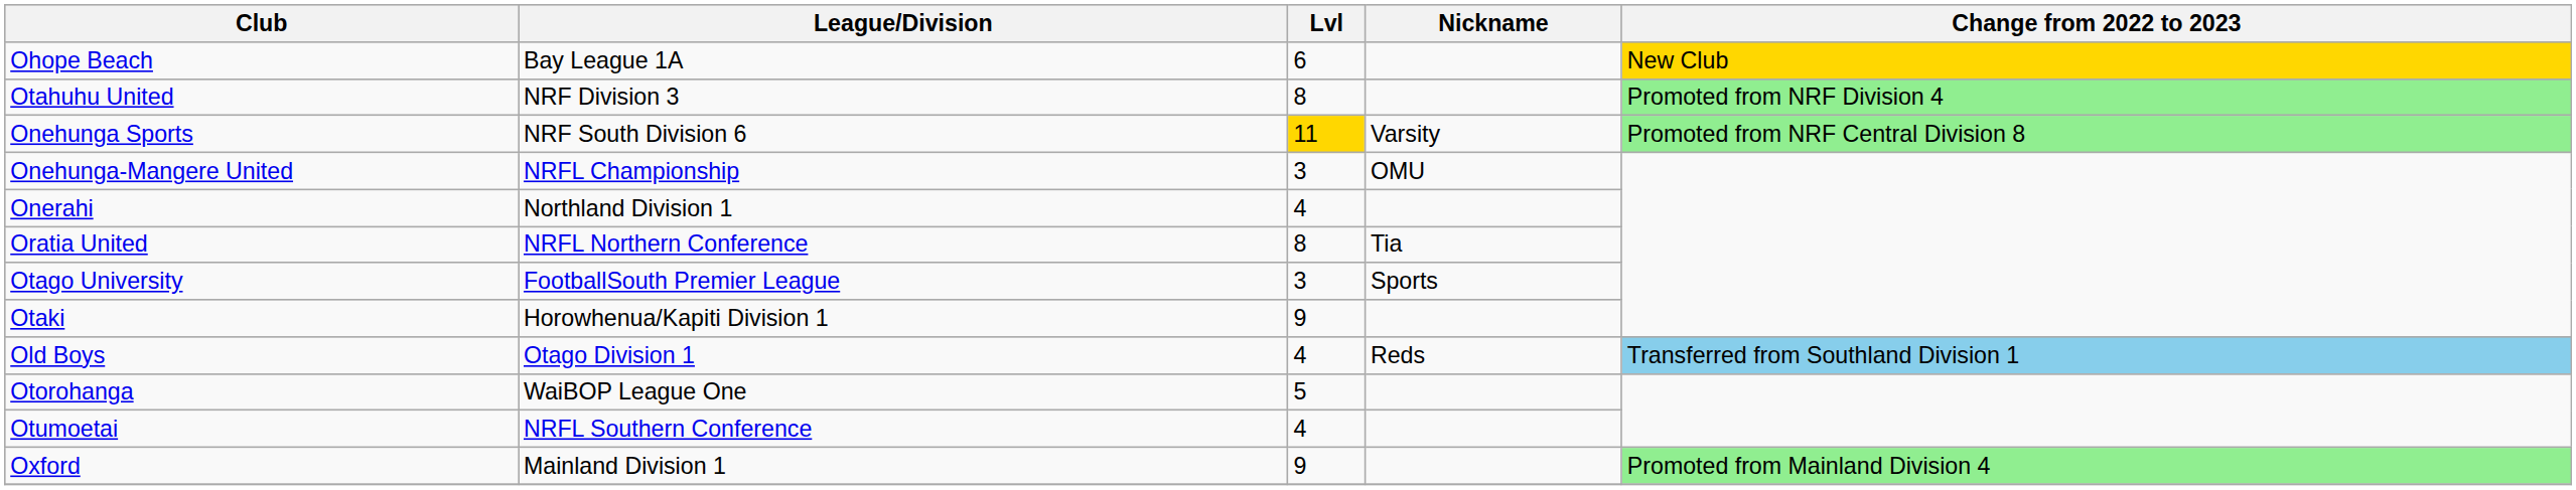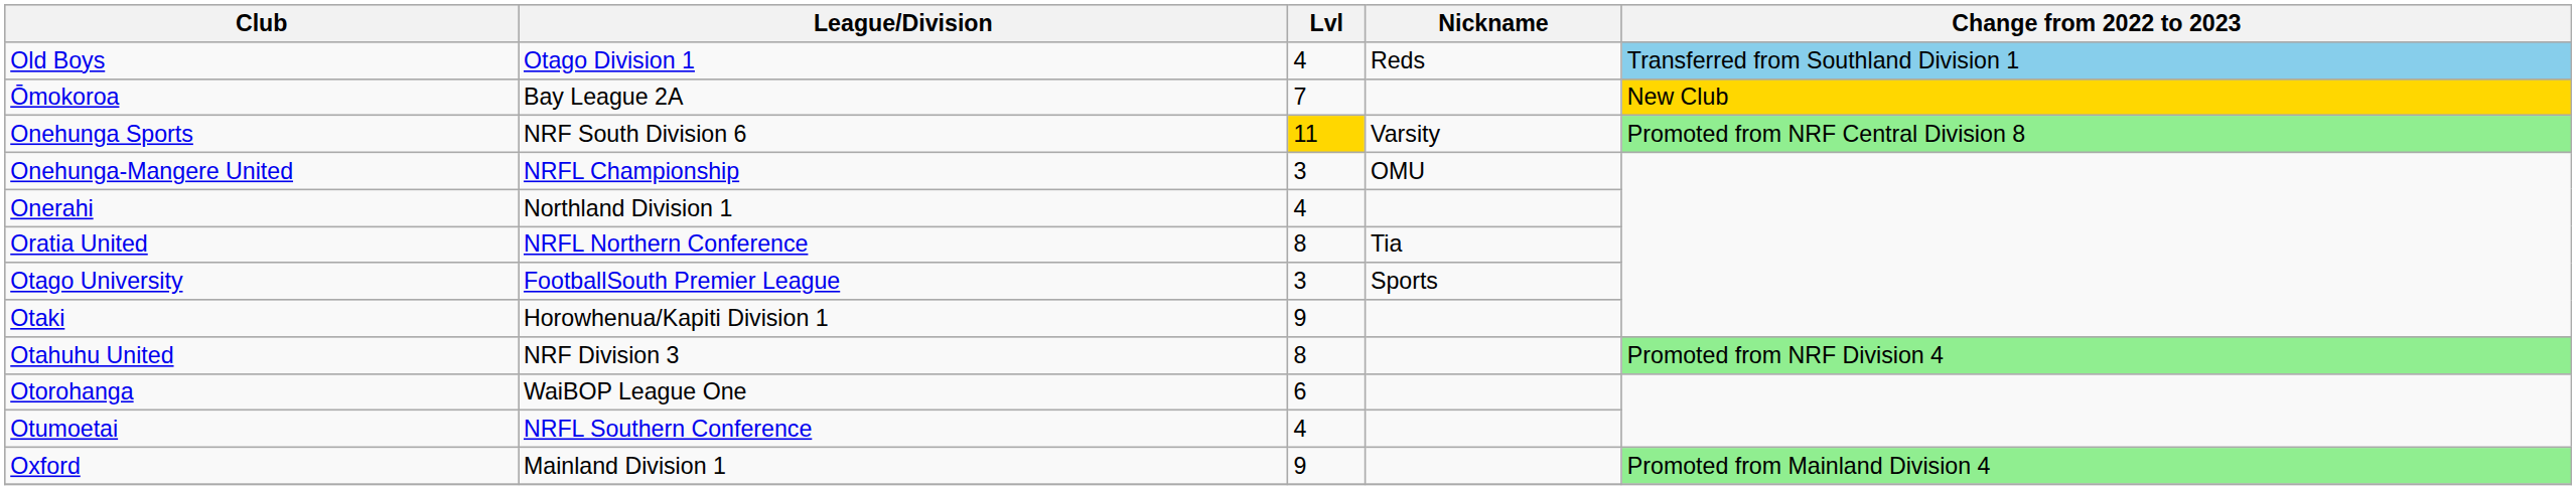- row: Ohope Beach | Bay League 1A | 6 | New Club
rows swapped: Old Boys <-> Otahuhu United
+ row: Ōmokoroa | Bay League 2A | 7 | New Club
Otorohanga | Lvl: 5 -> 6
